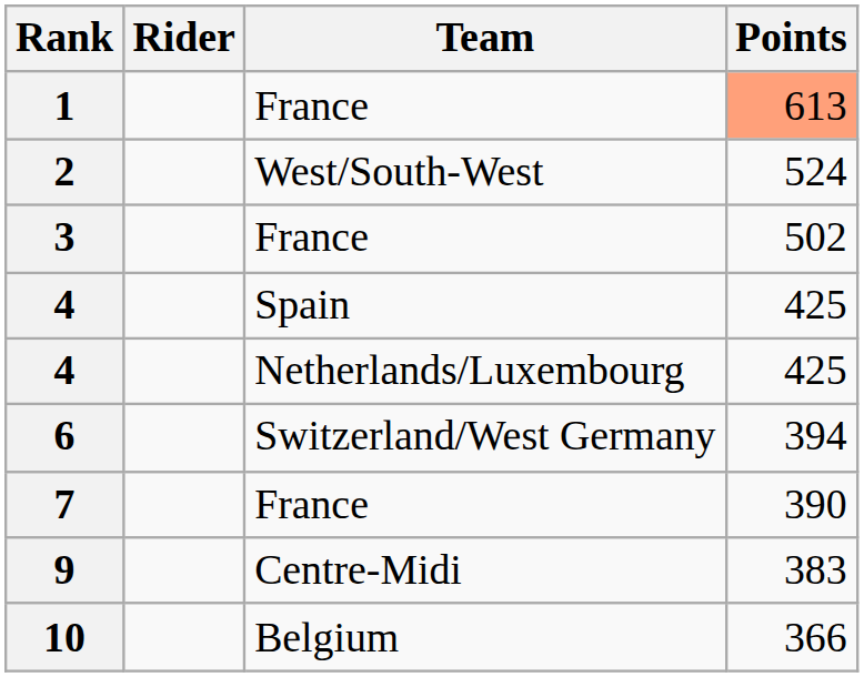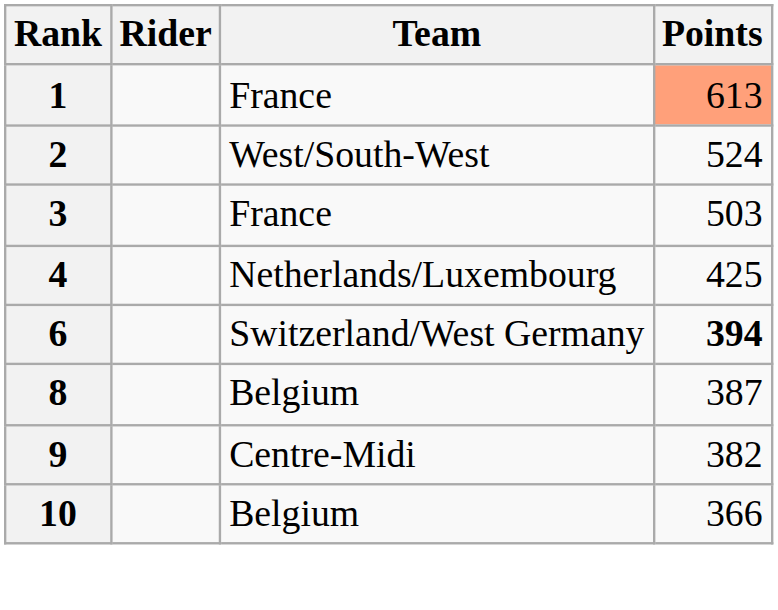3 | Points: 502 -> 503
- row: 4 | Spain | 425
6 | Points: normal -> bold
- row: 7 | France | 390
+ row: 8 | Belgium | 387
9 | Points: 383 -> 382
